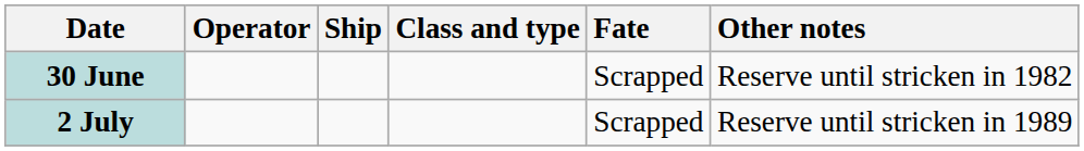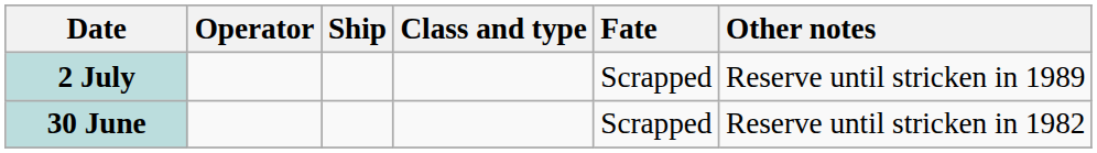rows swapped: 30 June <-> 2 July
